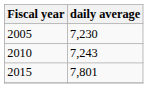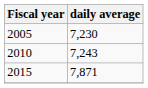2015 | daily average: 7,801 -> 7,871
